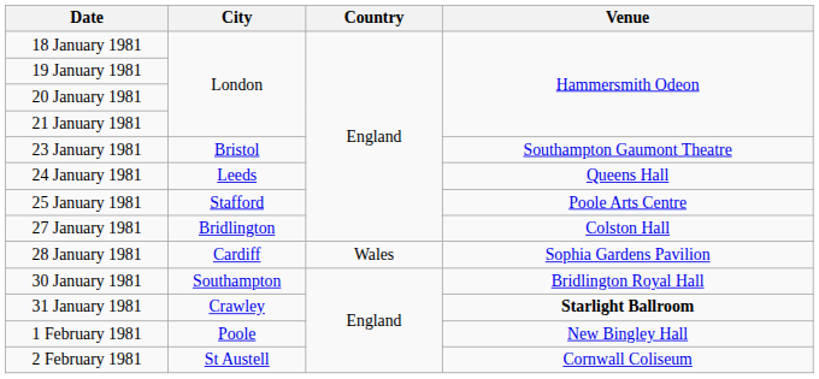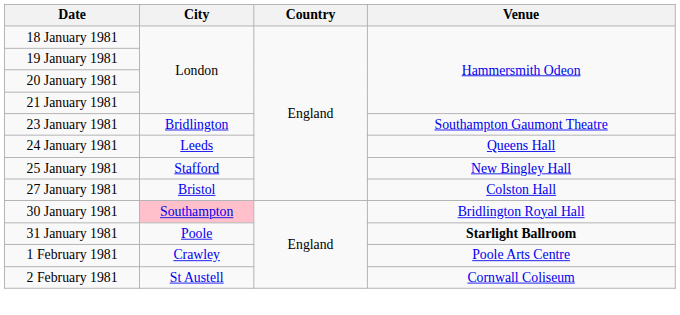23 January 1981 | City: Bristol -> Bridlington
25 January 1981 | Venue: Poole Arts Centre -> New Bingley Hall
27 January 1981 | City: Bridlington -> Bristol
- row: 28 January 1981 | Cardiff | Wales | Sophia Gardens Pavilion
30 January 1981 | City: no background -> pink background
31 January 1981 | City: Crawley -> Poole
1 February 1981 | City: Poole -> Crawley
1 February 1981 | Venue: New Bingley Hall -> Poole Arts Centre
